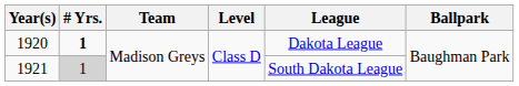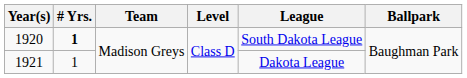1920 | League: Dakota League -> South Dakota League
1921 | # Yrs.: lightgrey background -> no background
1921 | League: South Dakota League -> Dakota League
